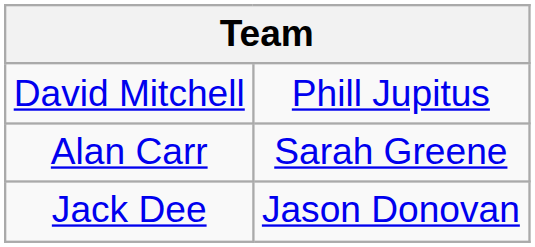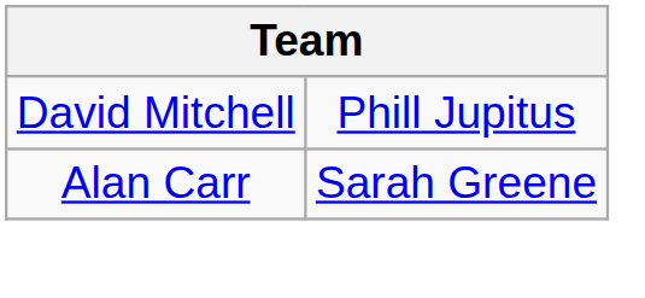- row: Jack Dee | Jason Donovan
